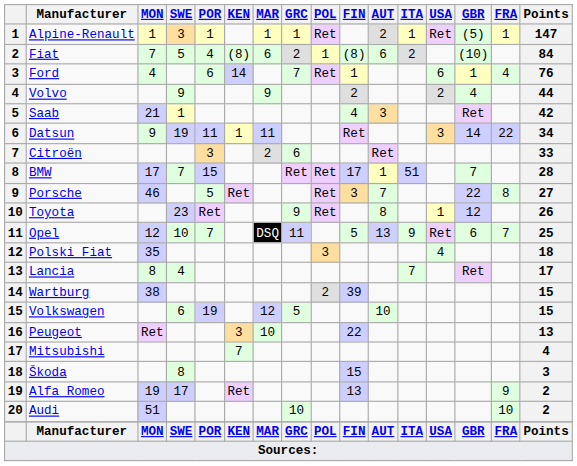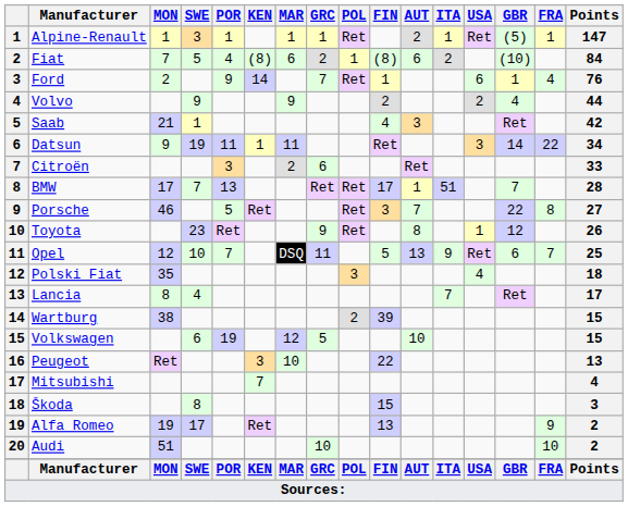Ford | MON: 4 -> 2
Ford | POR: 6 -> 9
BMW | POR: 15 -> 13
